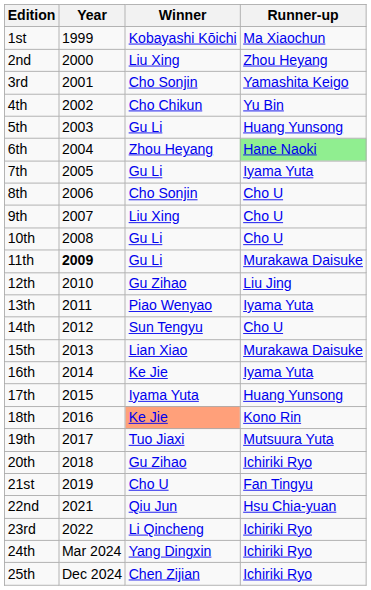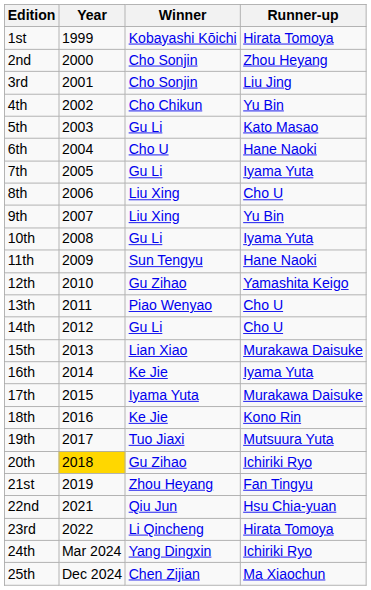1st | Runner-up: Ma Xiaochun -> Hirata Tomoya
2nd | Winner: Liu Xing -> Cho Sonjin
3rd | Runner-up: Yamashita Keigo -> Liu Jing
5th | Runner-up: Huang Yunsong -> Kato Masao
6th | Winner: Zhou Heyang -> Cho U
6th | Runner-up: lightgreen background -> no background
8th | Winner: Cho Sonjin -> Liu Xing
9th | Runner-up: Cho U -> Yu Bin
10th | Runner-up: Cho U -> Iyama Yuta
11th | Year: bold -> normal
11th | Winner: Gu Li -> Sun Tengyu
11th | Runner-up: Murakawa Daisuke -> Hane Naoki
12th | Runner-up: Liu Jing -> Yamashita Keigo
13th | Runner-up: Iyama Yuta -> Cho U
14th | Winner: Sun Tengyu -> Gu Li
17th | Runner-up: Huang Yunsong -> Murakawa Daisuke
18th | Winner: lightsalmon background -> no background
20th | Year: no background -> gold background
21st | Winner: Cho U -> Zhou Heyang
23rd | Runner-up: Ichiriki Ryo -> Hirata Tomoya
25th | Runner-up: Ichiriki Ryo -> Ma Xiaochun
